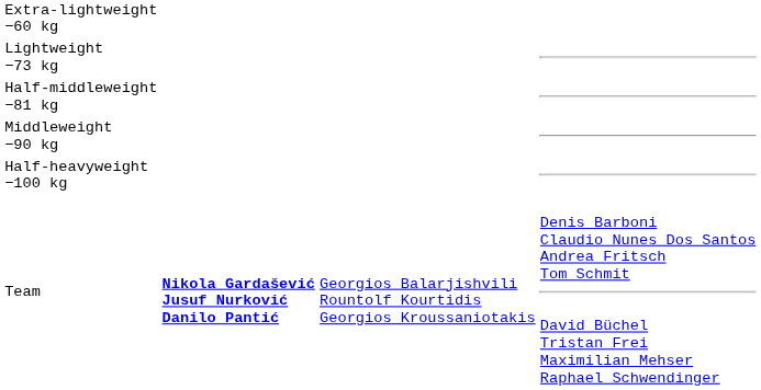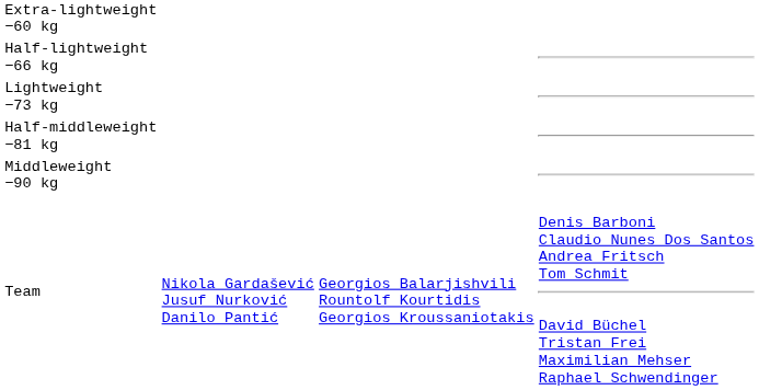+ row: Half-lightweight −66 kg
- row: Half-heavyweight −100 kg
Team | column 2: bold -> normal
